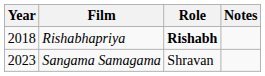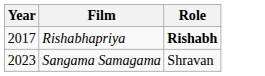- column: Notes
Rishabhapriya | Year: 2018 -> 2017
